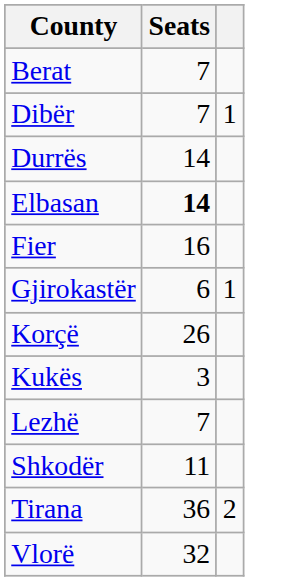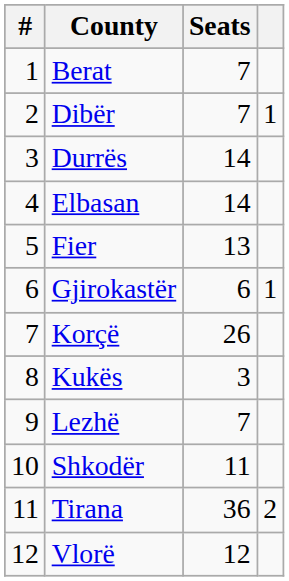+ column: # | 1 | 2 | 3 | 4 | 5 | 6 | 7 | 8 | 9 | 10 | 11 | 12
Elbasan | Seats: bold -> normal
Fier | Seats: 16 -> 13
Vlorë | Seats: 32 -> 12
